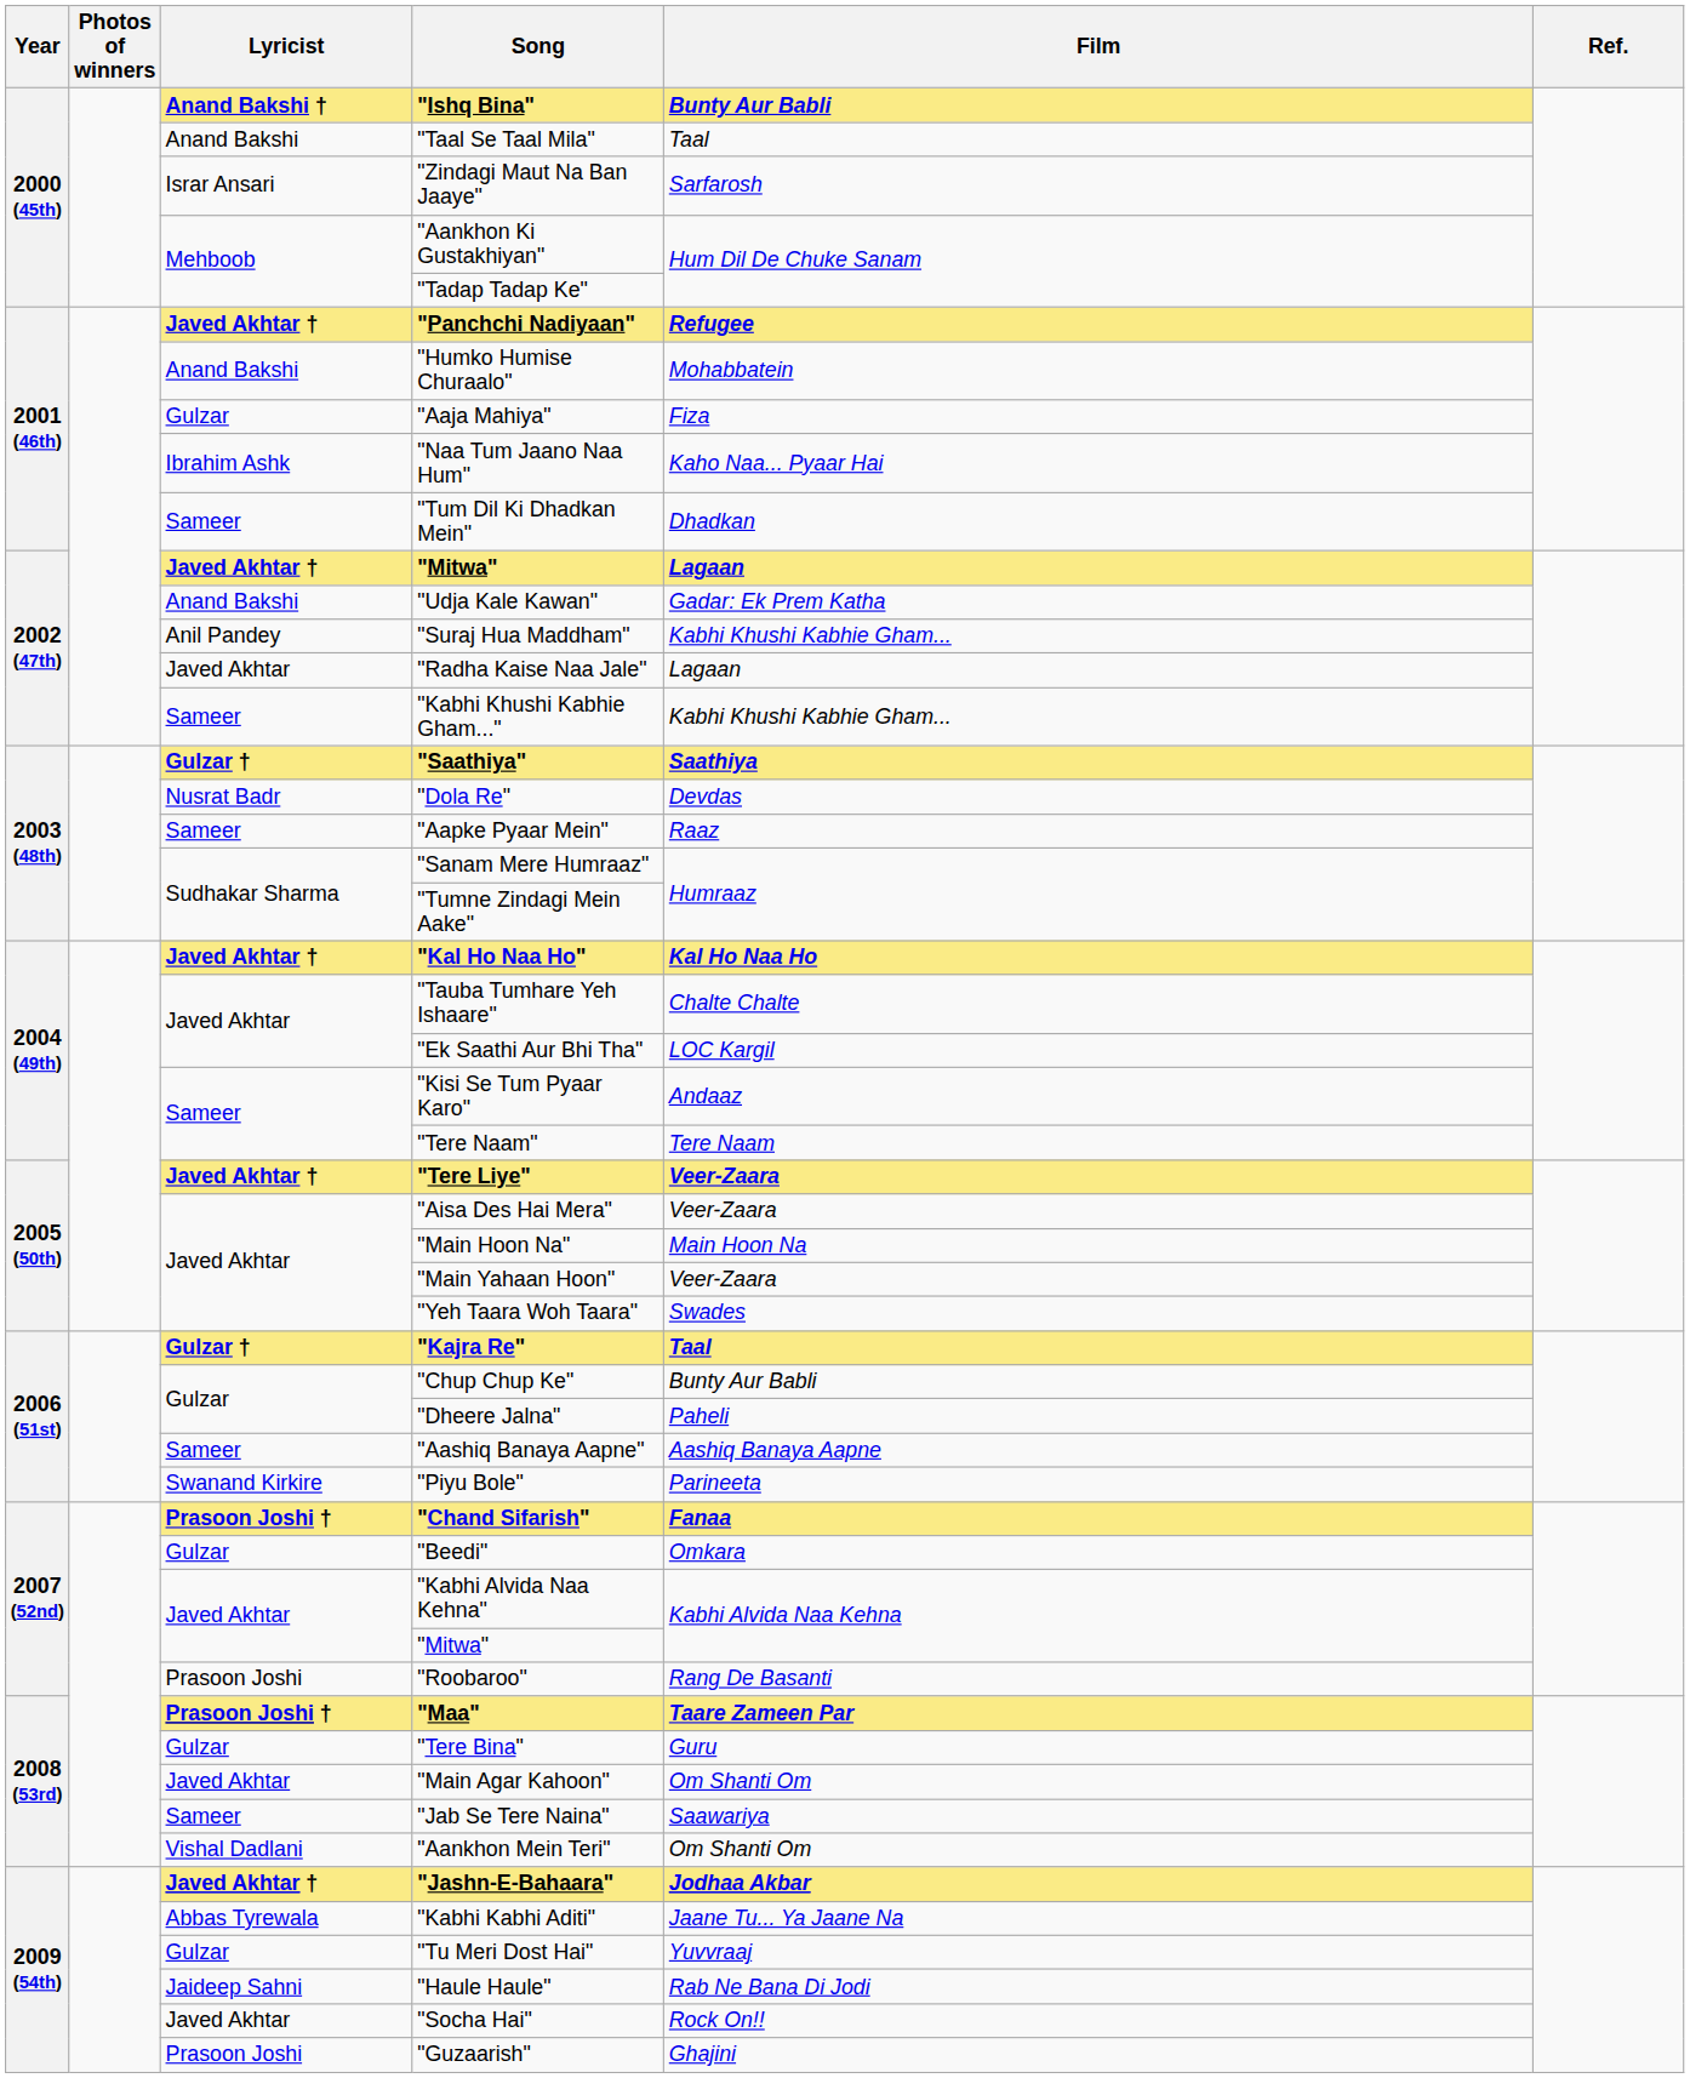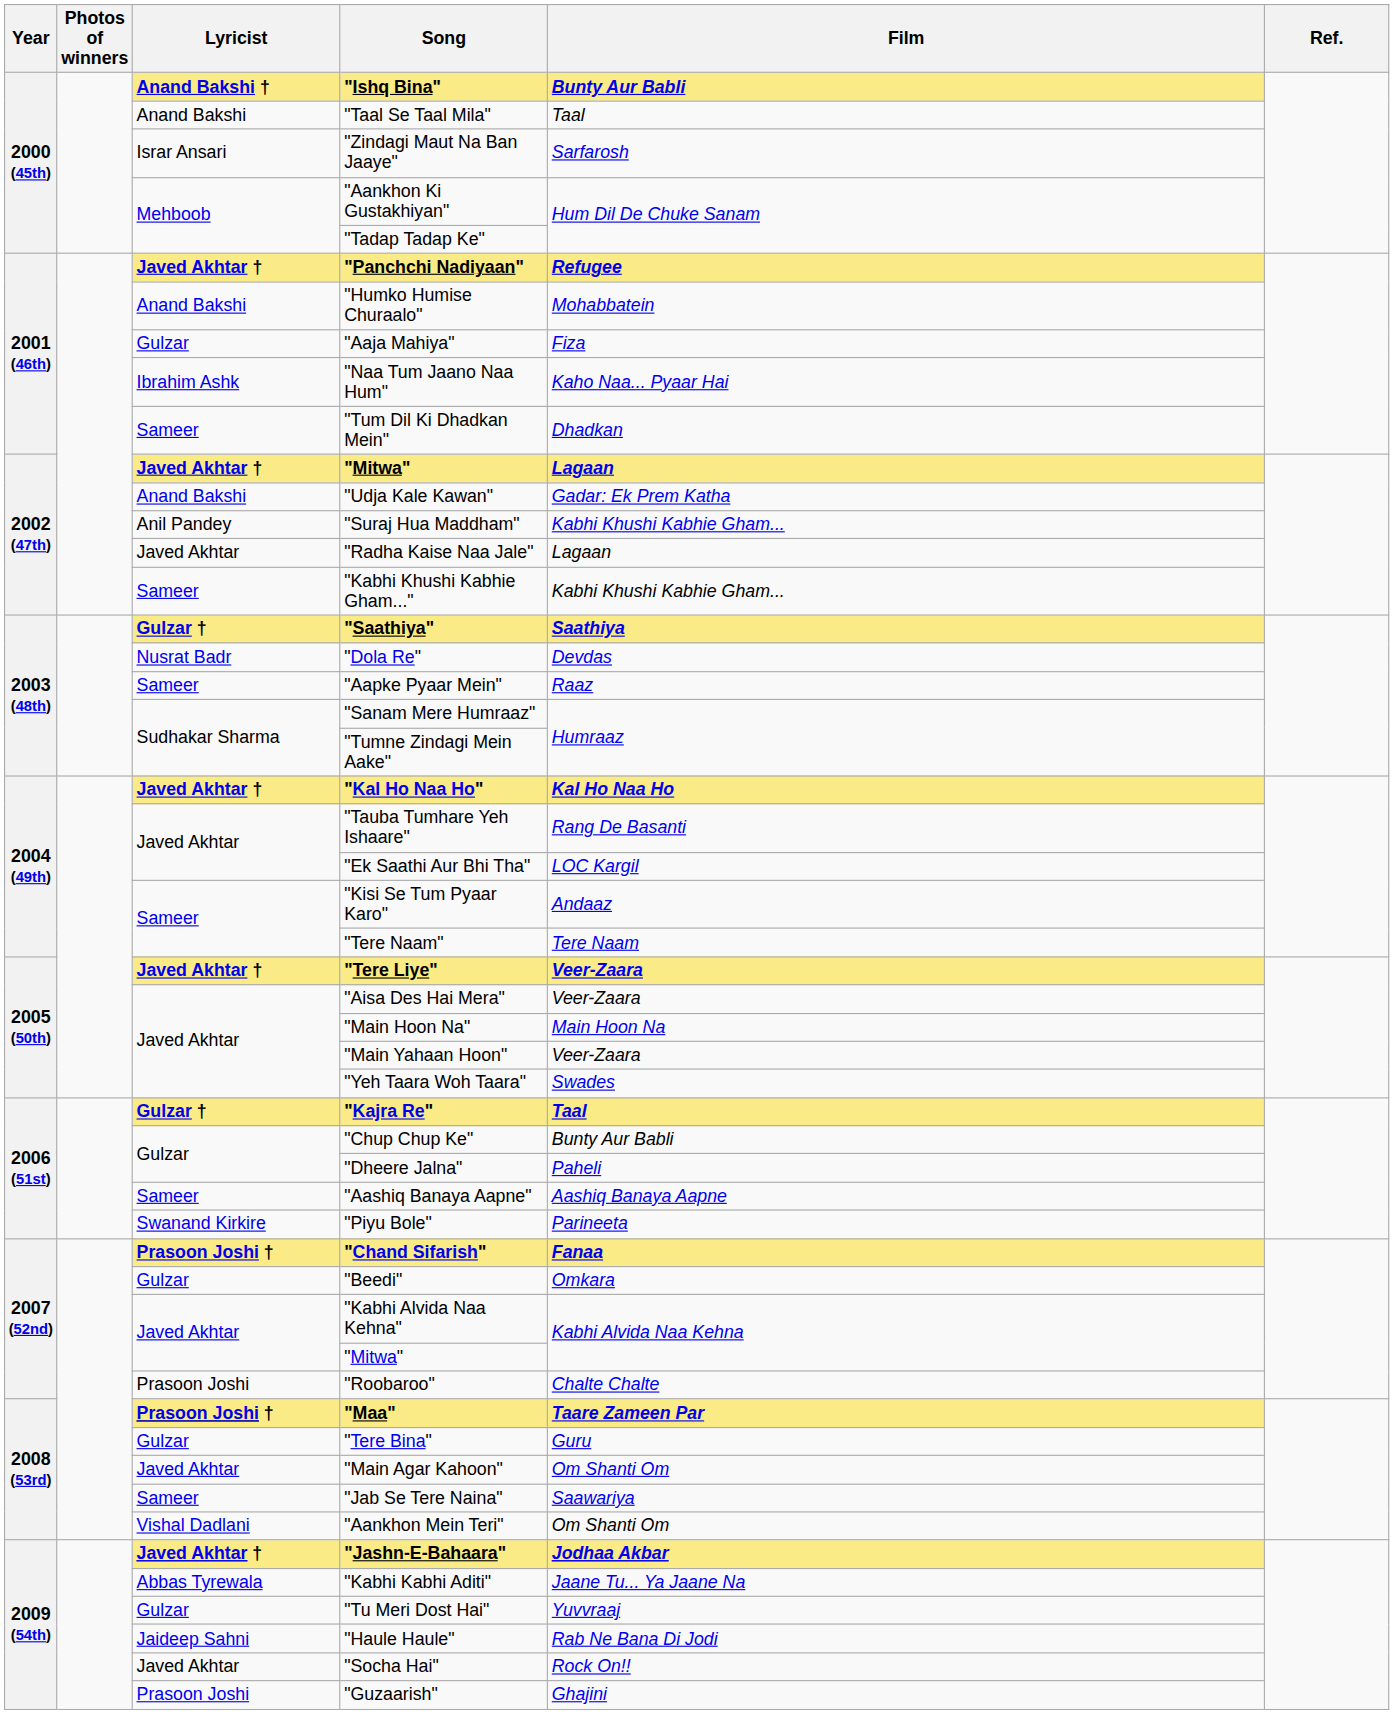"Tauba Tumhare Yeh Ishaare" | Film: Chalte Chalte -> Rang De Basanti
"Roobaroo" | Film: Rang De Basanti -> Chalte Chalte
